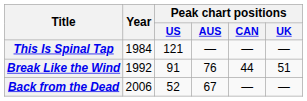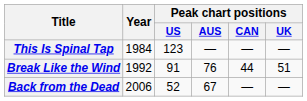This Is Spinal Tap | Peak chart positions / US: 121 -> 123
